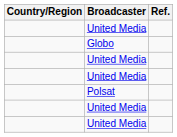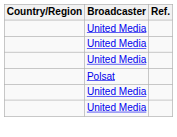- row: Globo
